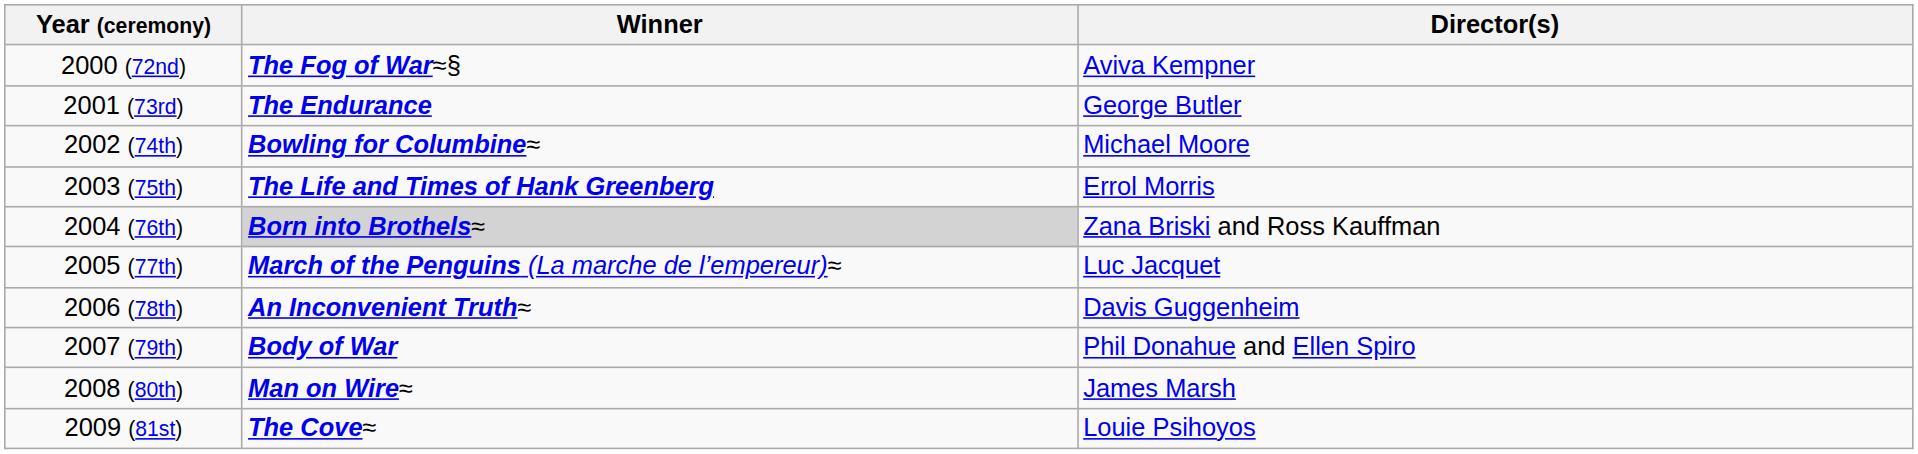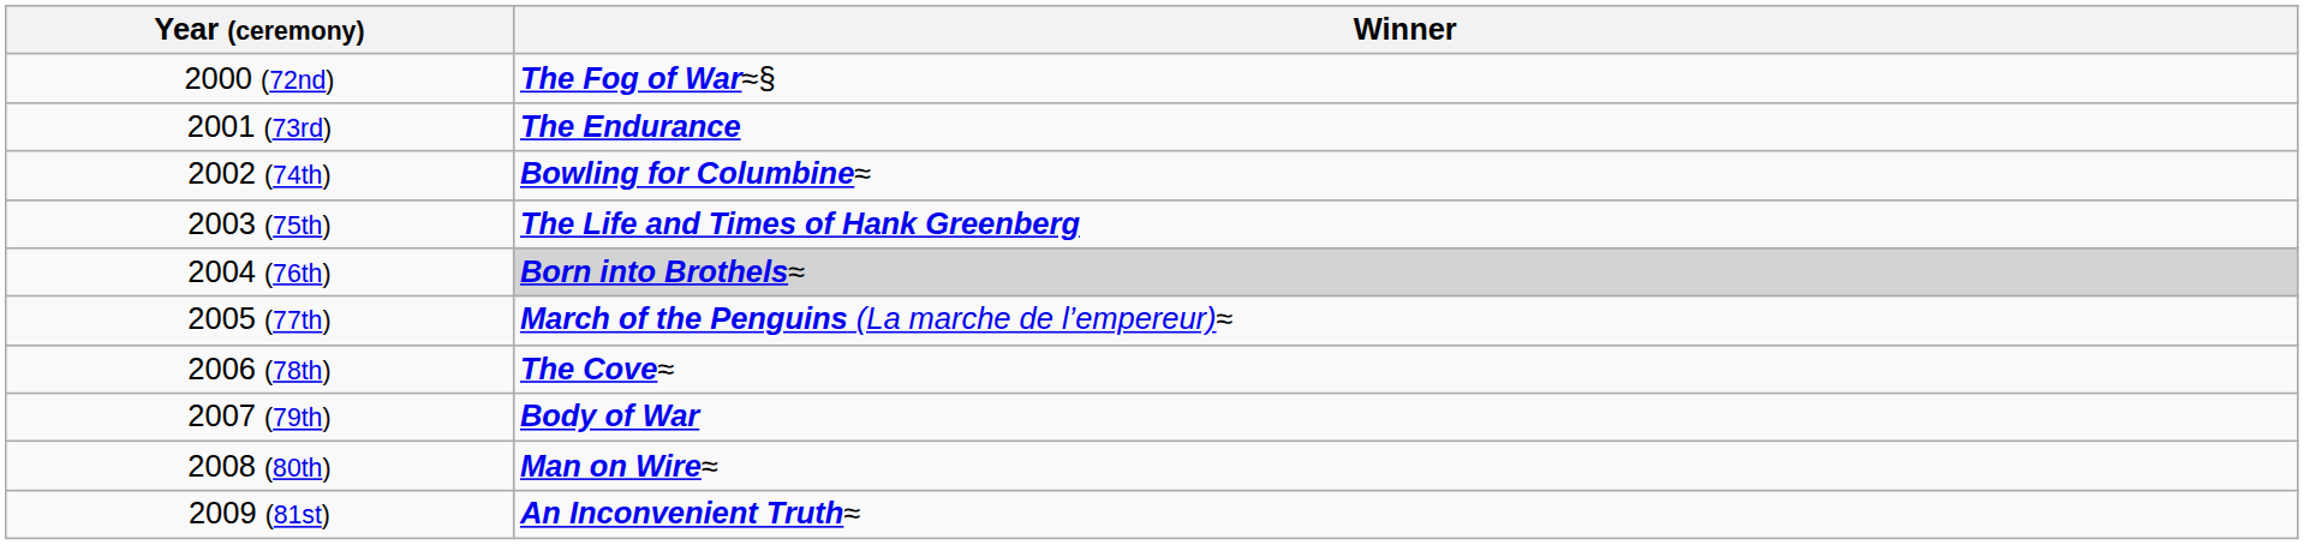- column: Director(s) | Aviva Kempner | George Butler | Michael Moore | Errol Morris | Zana Briski and Ross Kauffman | Luc Jacquet | Davis Guggenheim | Phil Donahue and Ellen Spiro | James Marsh | Louie Psihoyos
2006 (78th) | Winner: An Inconvenient Truth≈ -> The Cove≈
2009 (81st) | Winner: The Cove≈ -> An Inconvenient Truth≈
